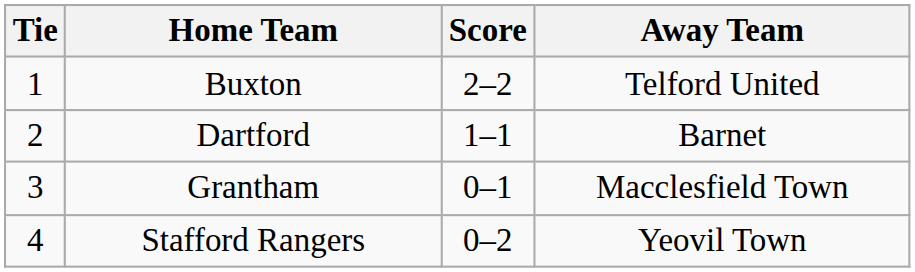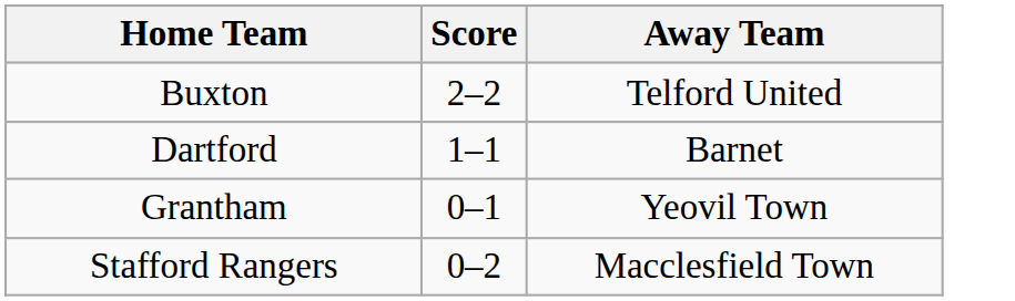- column: Tie | 1 | 2 | 3 | 4
Grantham | Away Team: Macclesfield Town -> Yeovil Town
Stafford Rangers | Away Team: Yeovil Town -> Macclesfield Town
